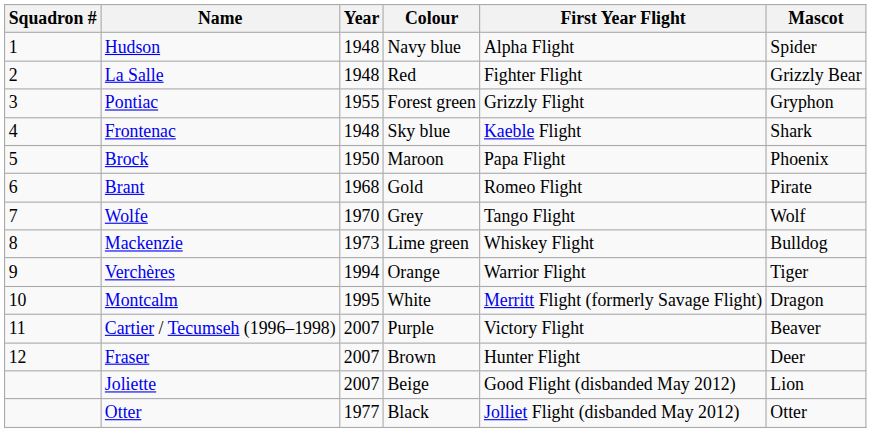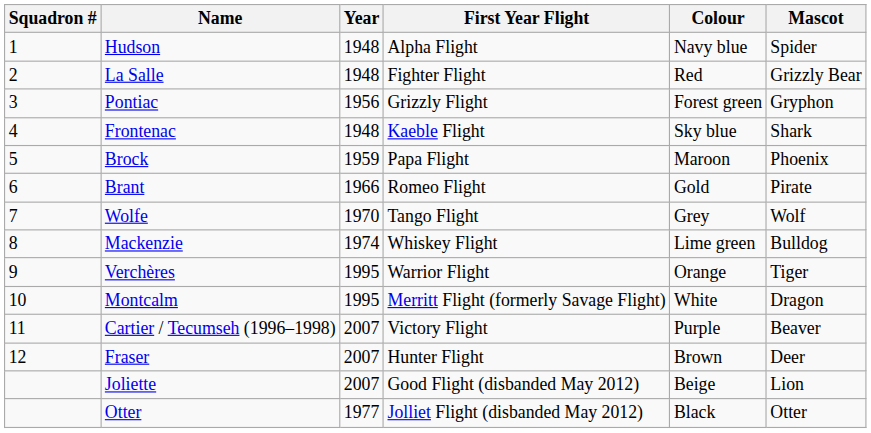columns swapped: First Year Flight <-> Colour
Pontiac | Year: 1955 -> 1956
Brock | Year: 1950 -> 1959
Brant | Year: 1968 -> 1966
Mackenzie | Year: 1973 -> 1974
Verchères | Year: 1994 -> 1995
